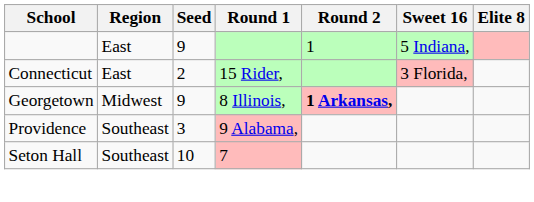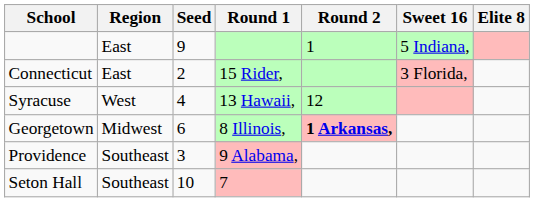+ row: Syracuse | West | 4 | 13 Hawaii, | 12
Georgetown | Seed: 9 -> 6
